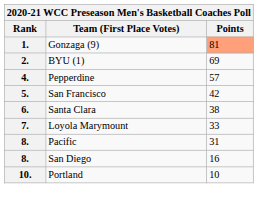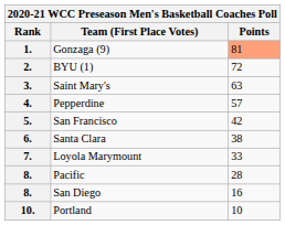2. | Points: 69 -> 72
+ row: 3. | Saint Mary's | 63
8. / Pacific | Points: 31 -> 28
